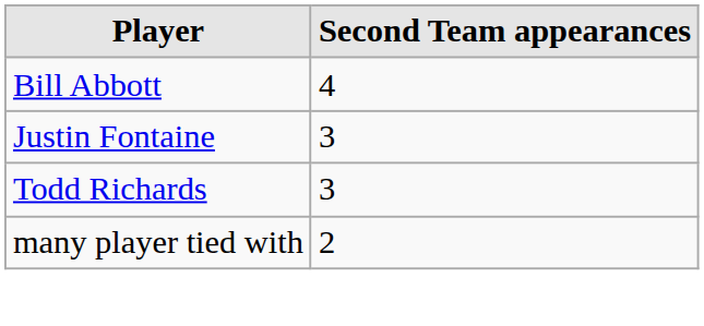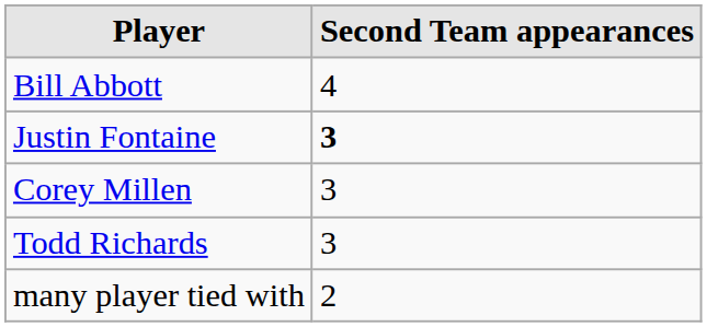Justin Fontaine | Second Team appearances: normal -> bold
+ row: Corey Millen | 3
